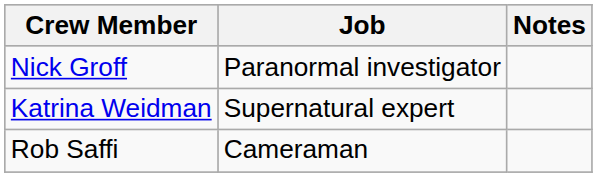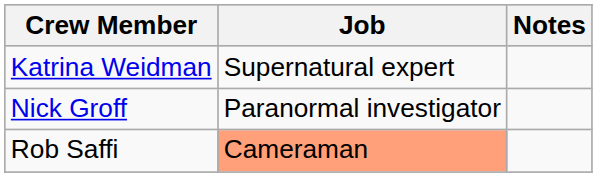rows swapped: Nick Groff <-> Katrina Weidman
Rob Saffi | Job: no background -> lightsalmon background
